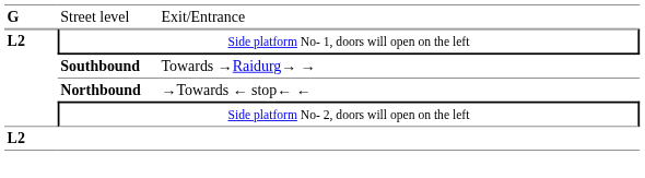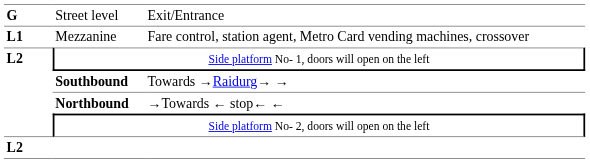+ row: L1 | Mezzanine | Fare control, station agent, Metro Card vending machines, crossover
